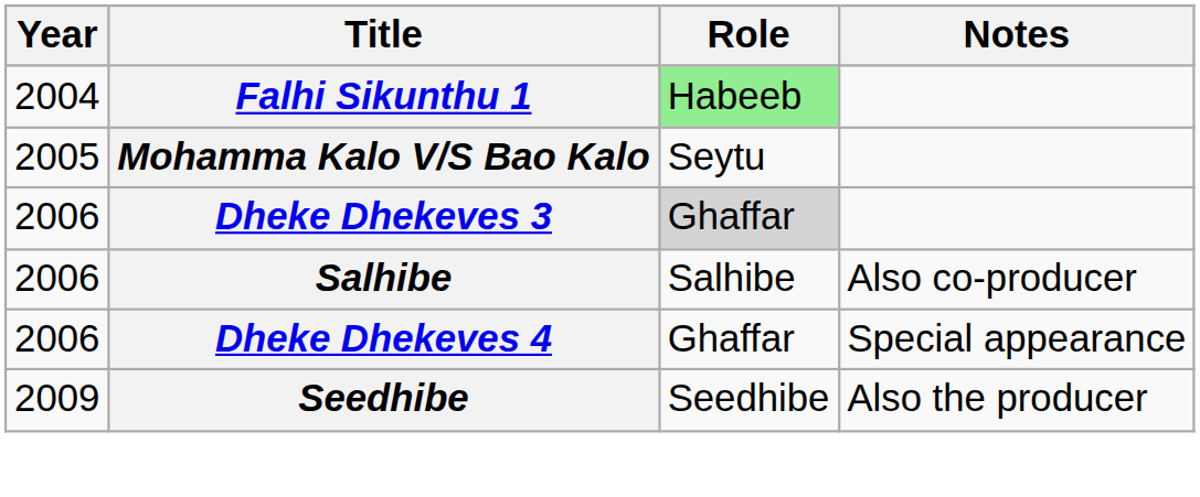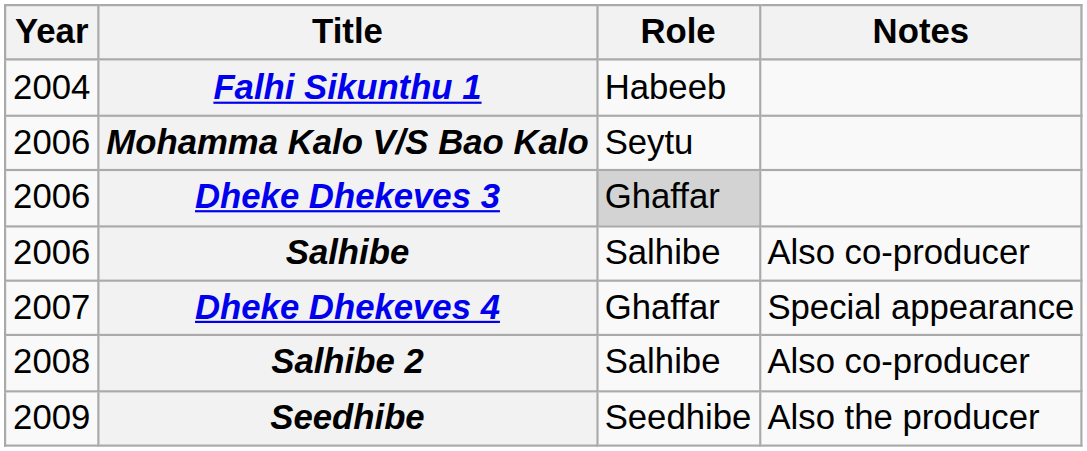Falhi Sikunthu 1 | Role: lightgreen background -> no background
Mohamma Kalo V/S Bao Kalo | Year: 2005 -> 2006
Dheke Dhekeves 4 | Year: 2006 -> 2007
+ row: 2008 | Salhibe 2 | Salhibe | Also co-producer
